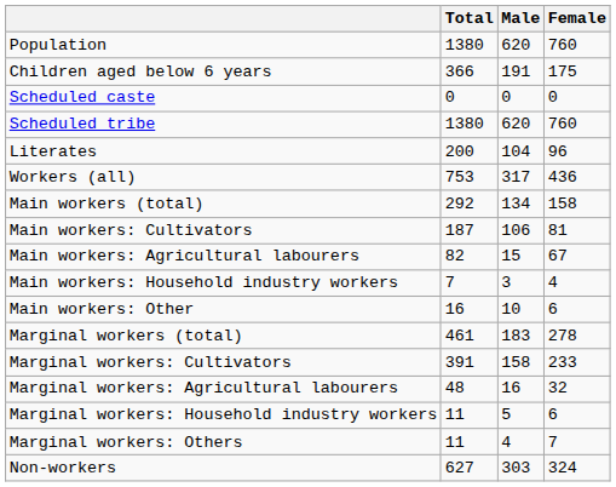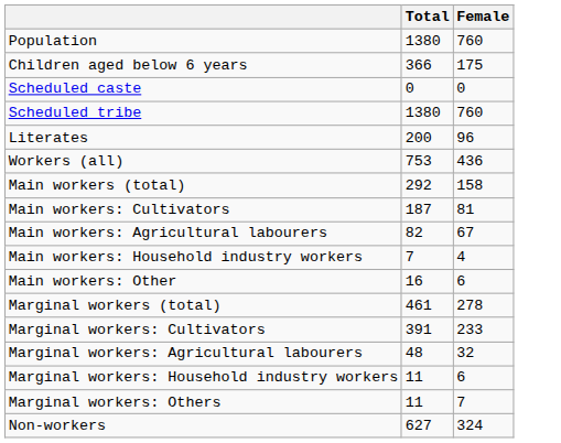- column: Male | 620 | 191 | 0 | 620 | 104 | 317 | 134 | 106 | 15 | 3 | 10 | 183 | 158 | 16 | 5 | 4 | 303
